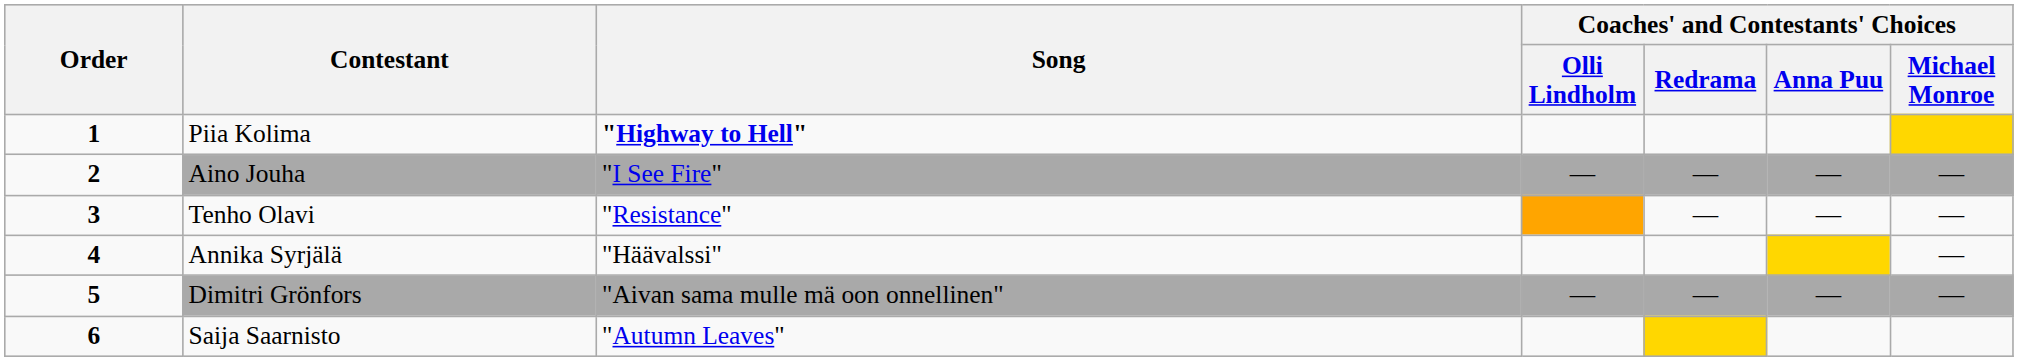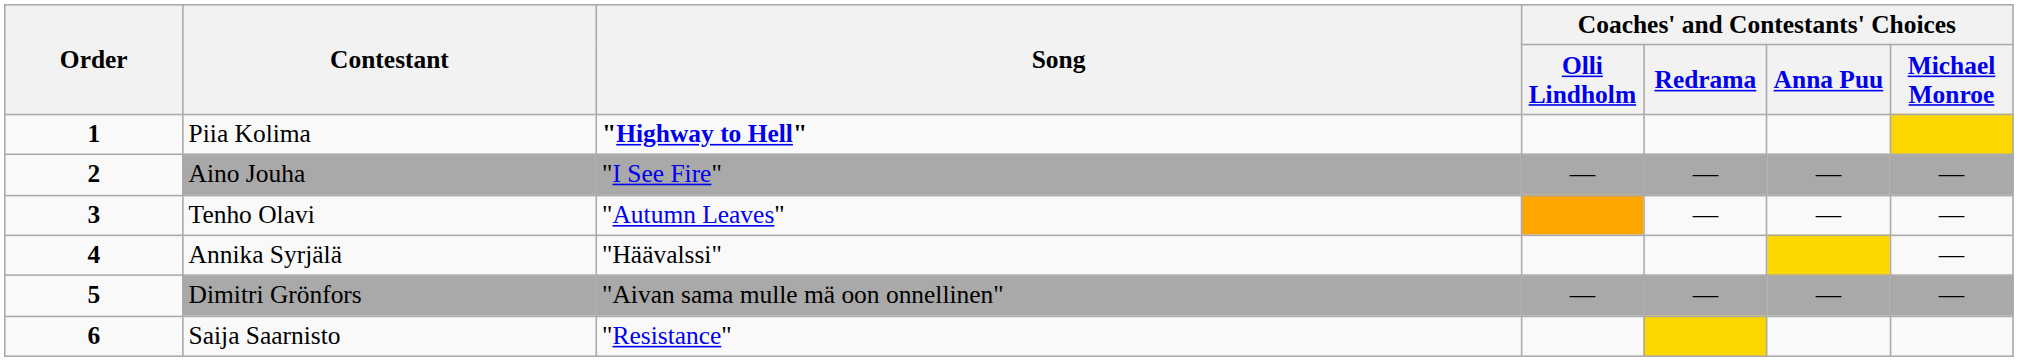Tenho Olavi | Song: "Resistance" -> "Autumn Leaves"
Saija Saarnisto | Song: "Autumn Leaves" -> "Resistance"
